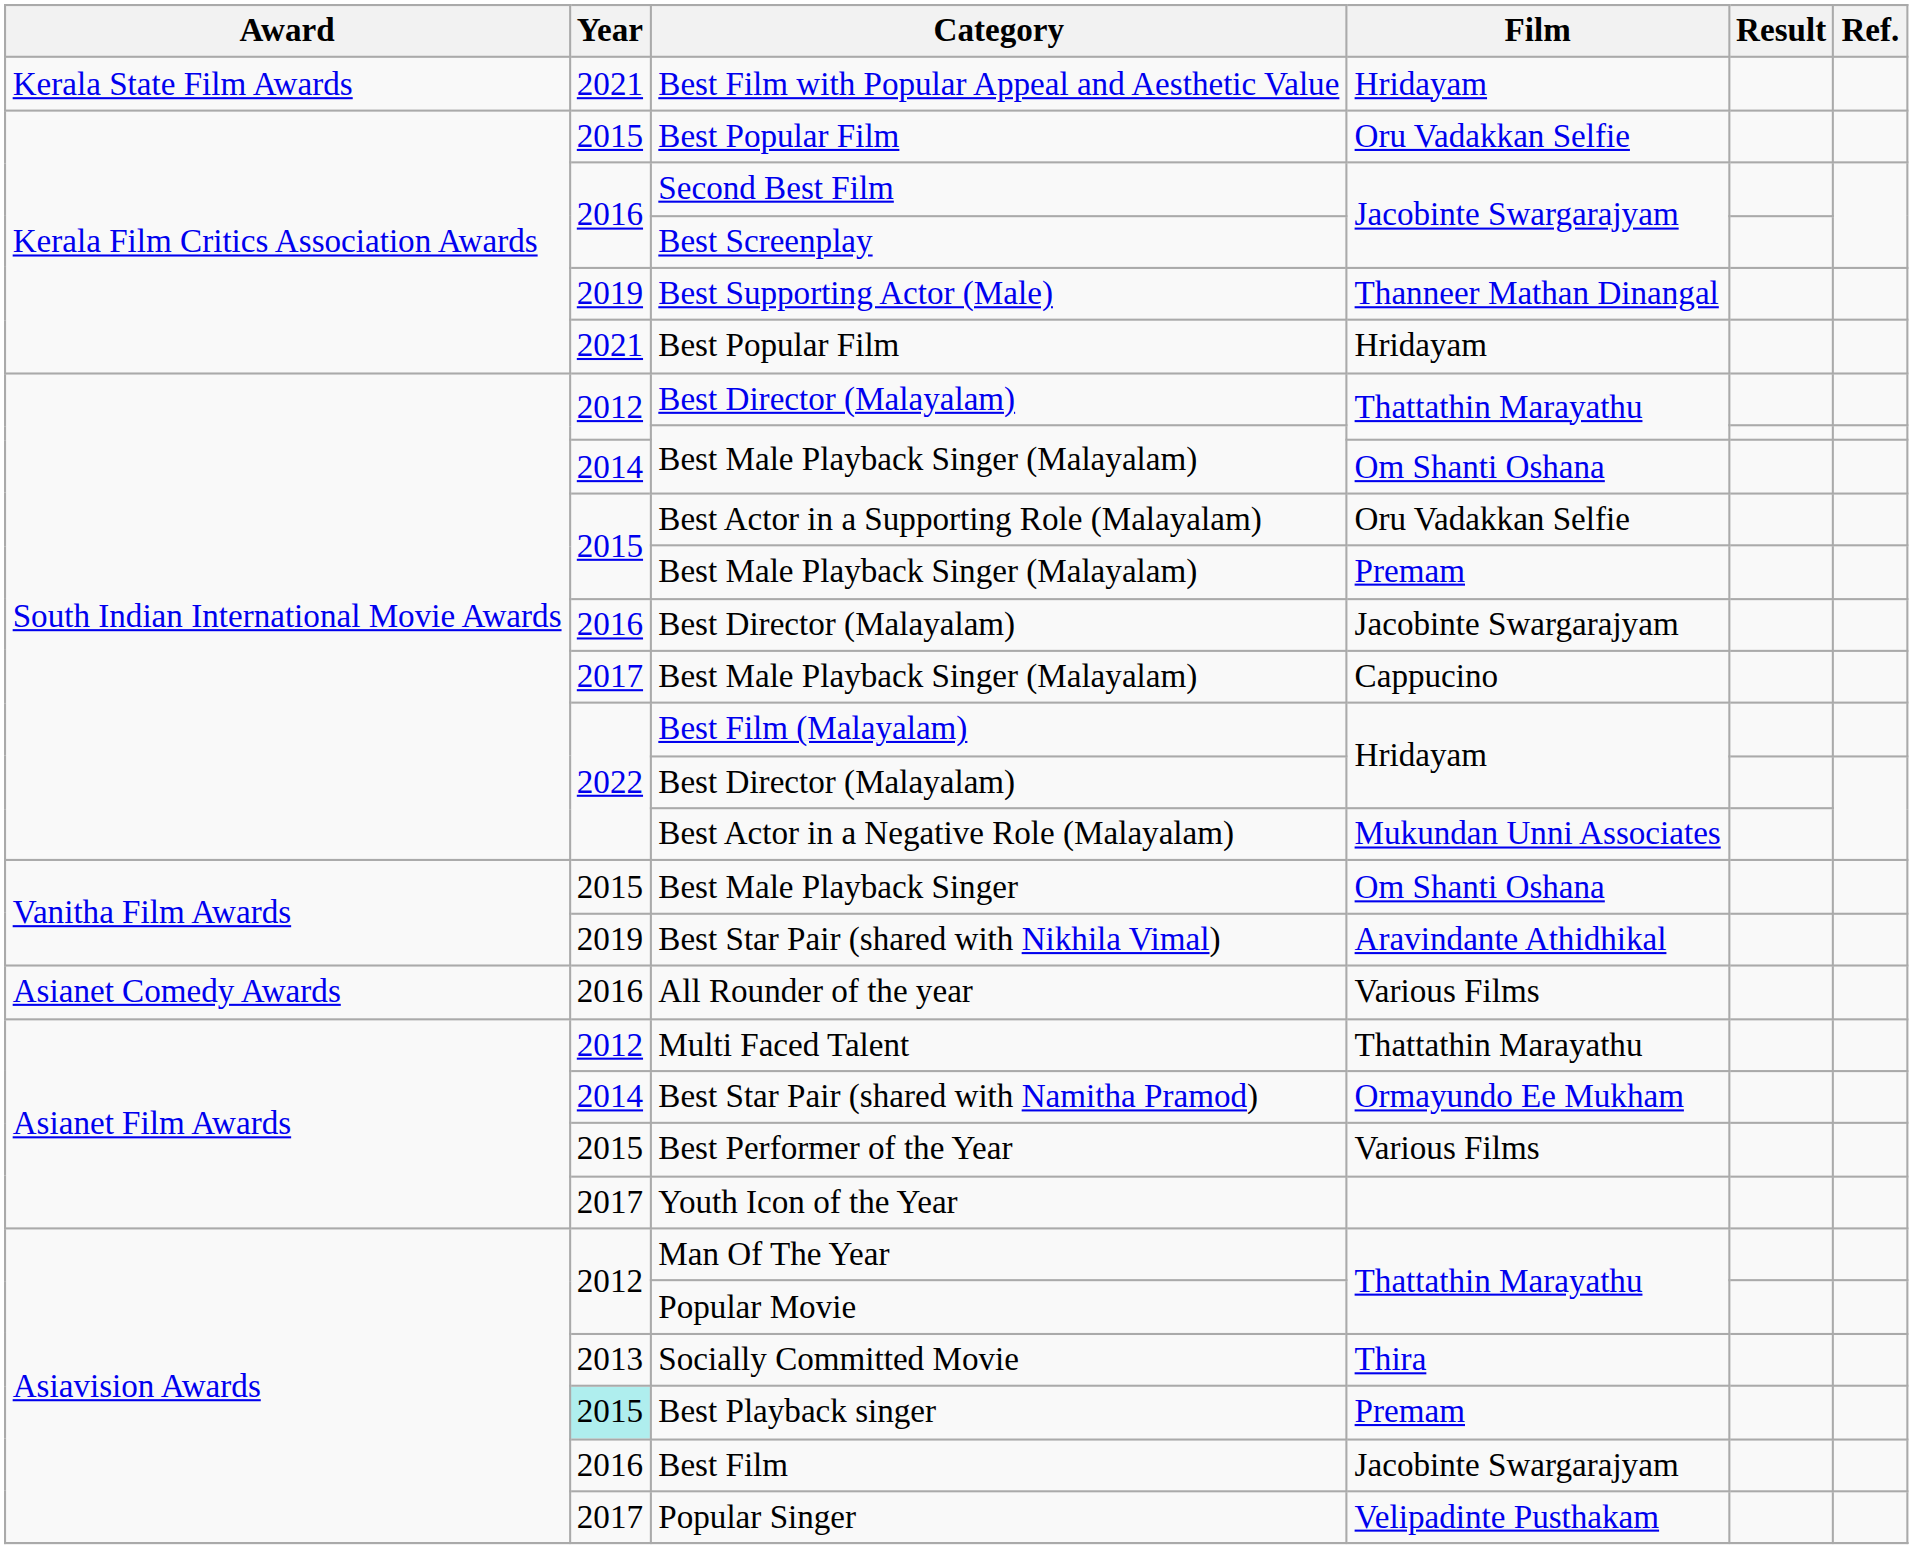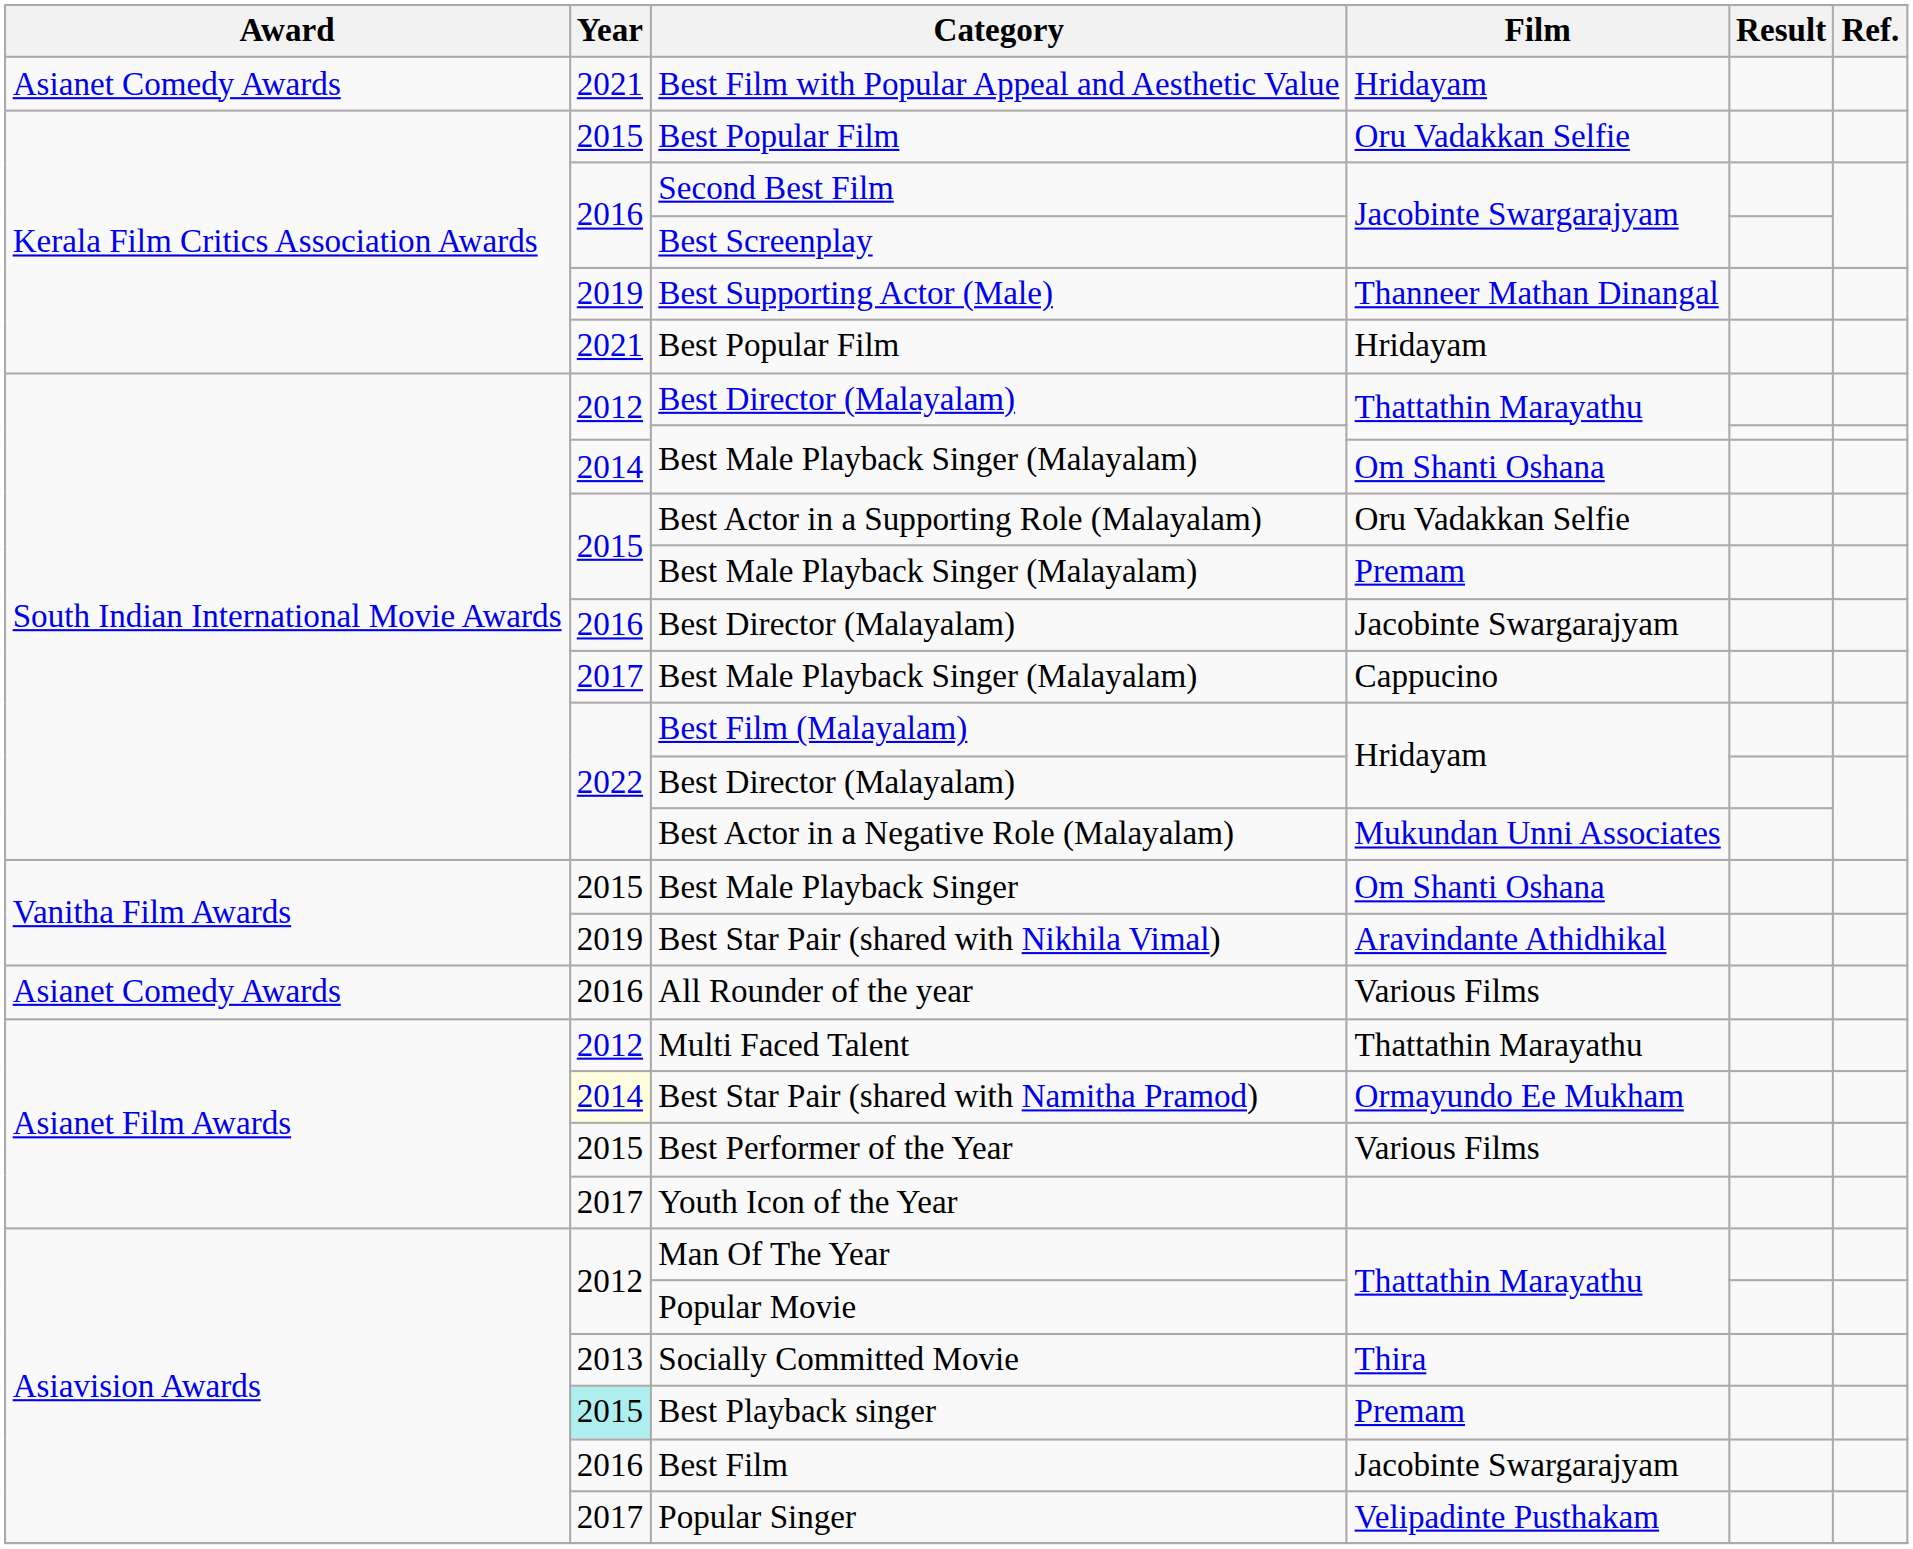Best Film with Popular Appeal and Aesthetic Value | Award: Kerala State Film Awards -> Asianet Comedy Awards
Best Star Pair (shared with Namitha Pramod) | Year: no background -> lightyellow background
